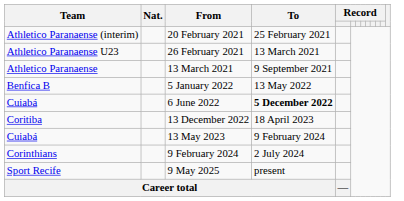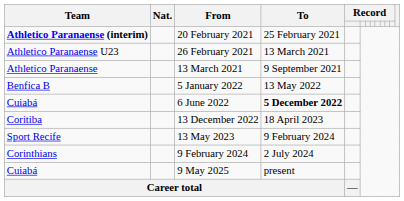20 February 2021 | Team: normal -> bold
13 May 2023 | Team: Cuiabá -> Sport Recife
9 May 2025 | Team: Sport Recife -> Cuiabá
